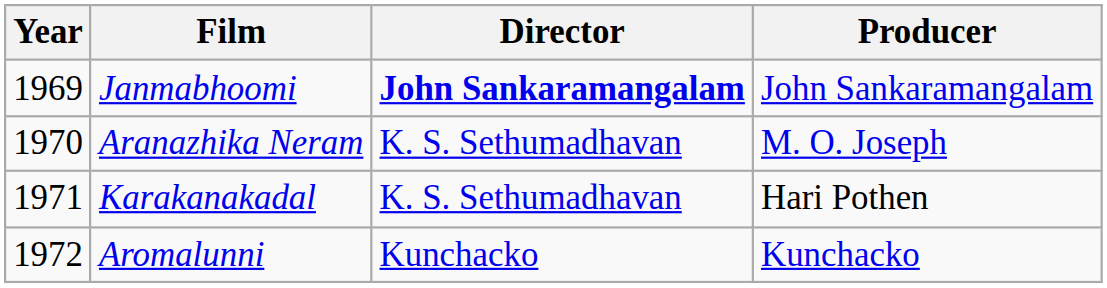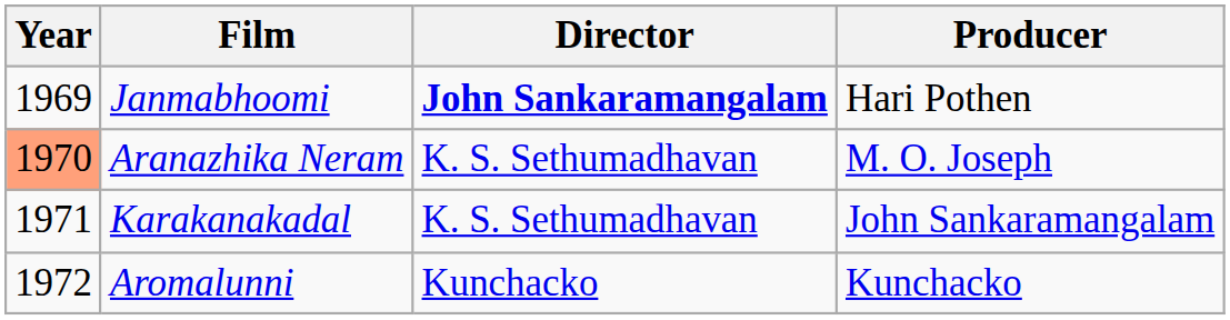Janmabhoomi | Producer: John Sankaramangalam -> Hari Pothen
Aranazhika Neram | Year: no background -> lightsalmon background
Karakanakadal | Producer: Hari Pothen -> John Sankaramangalam
